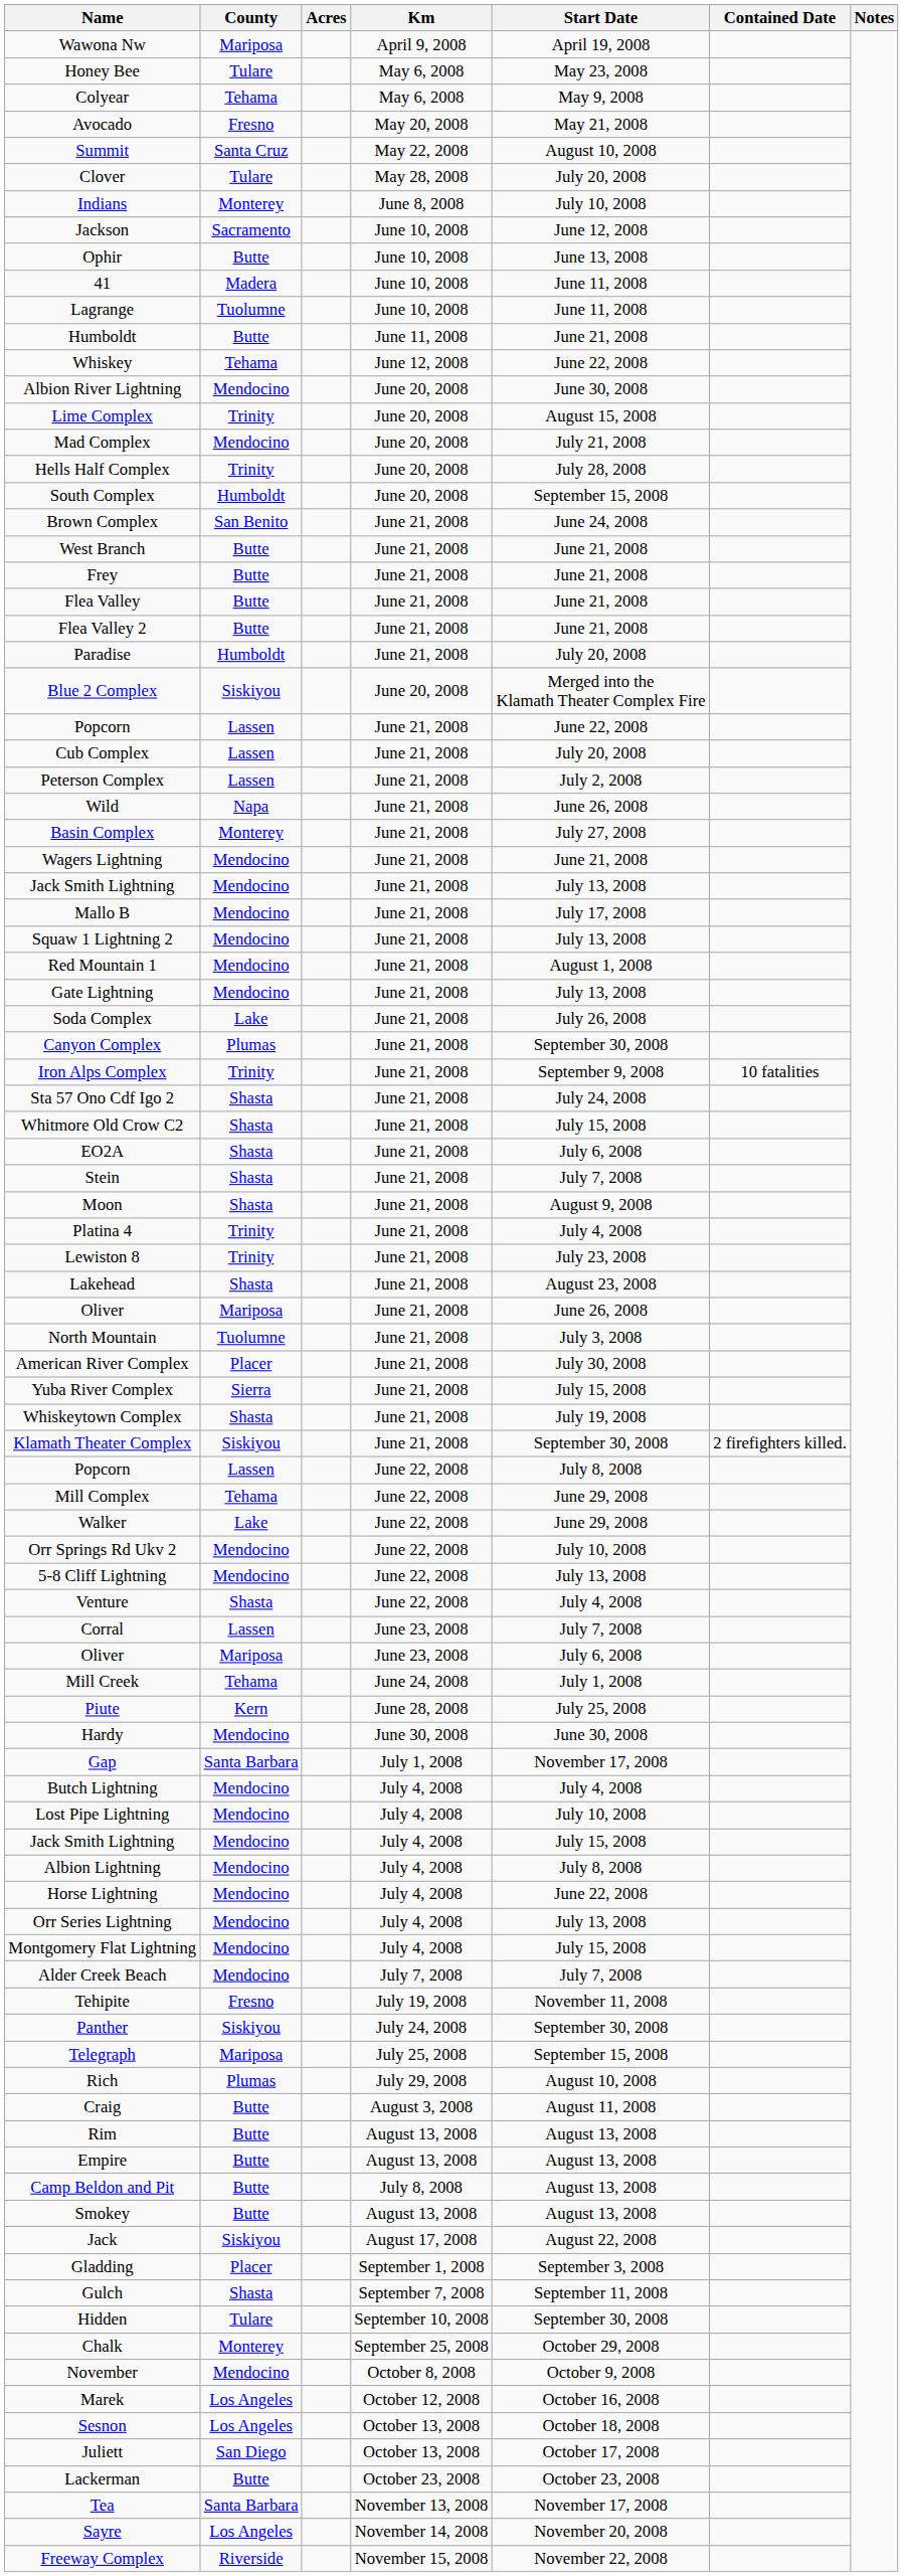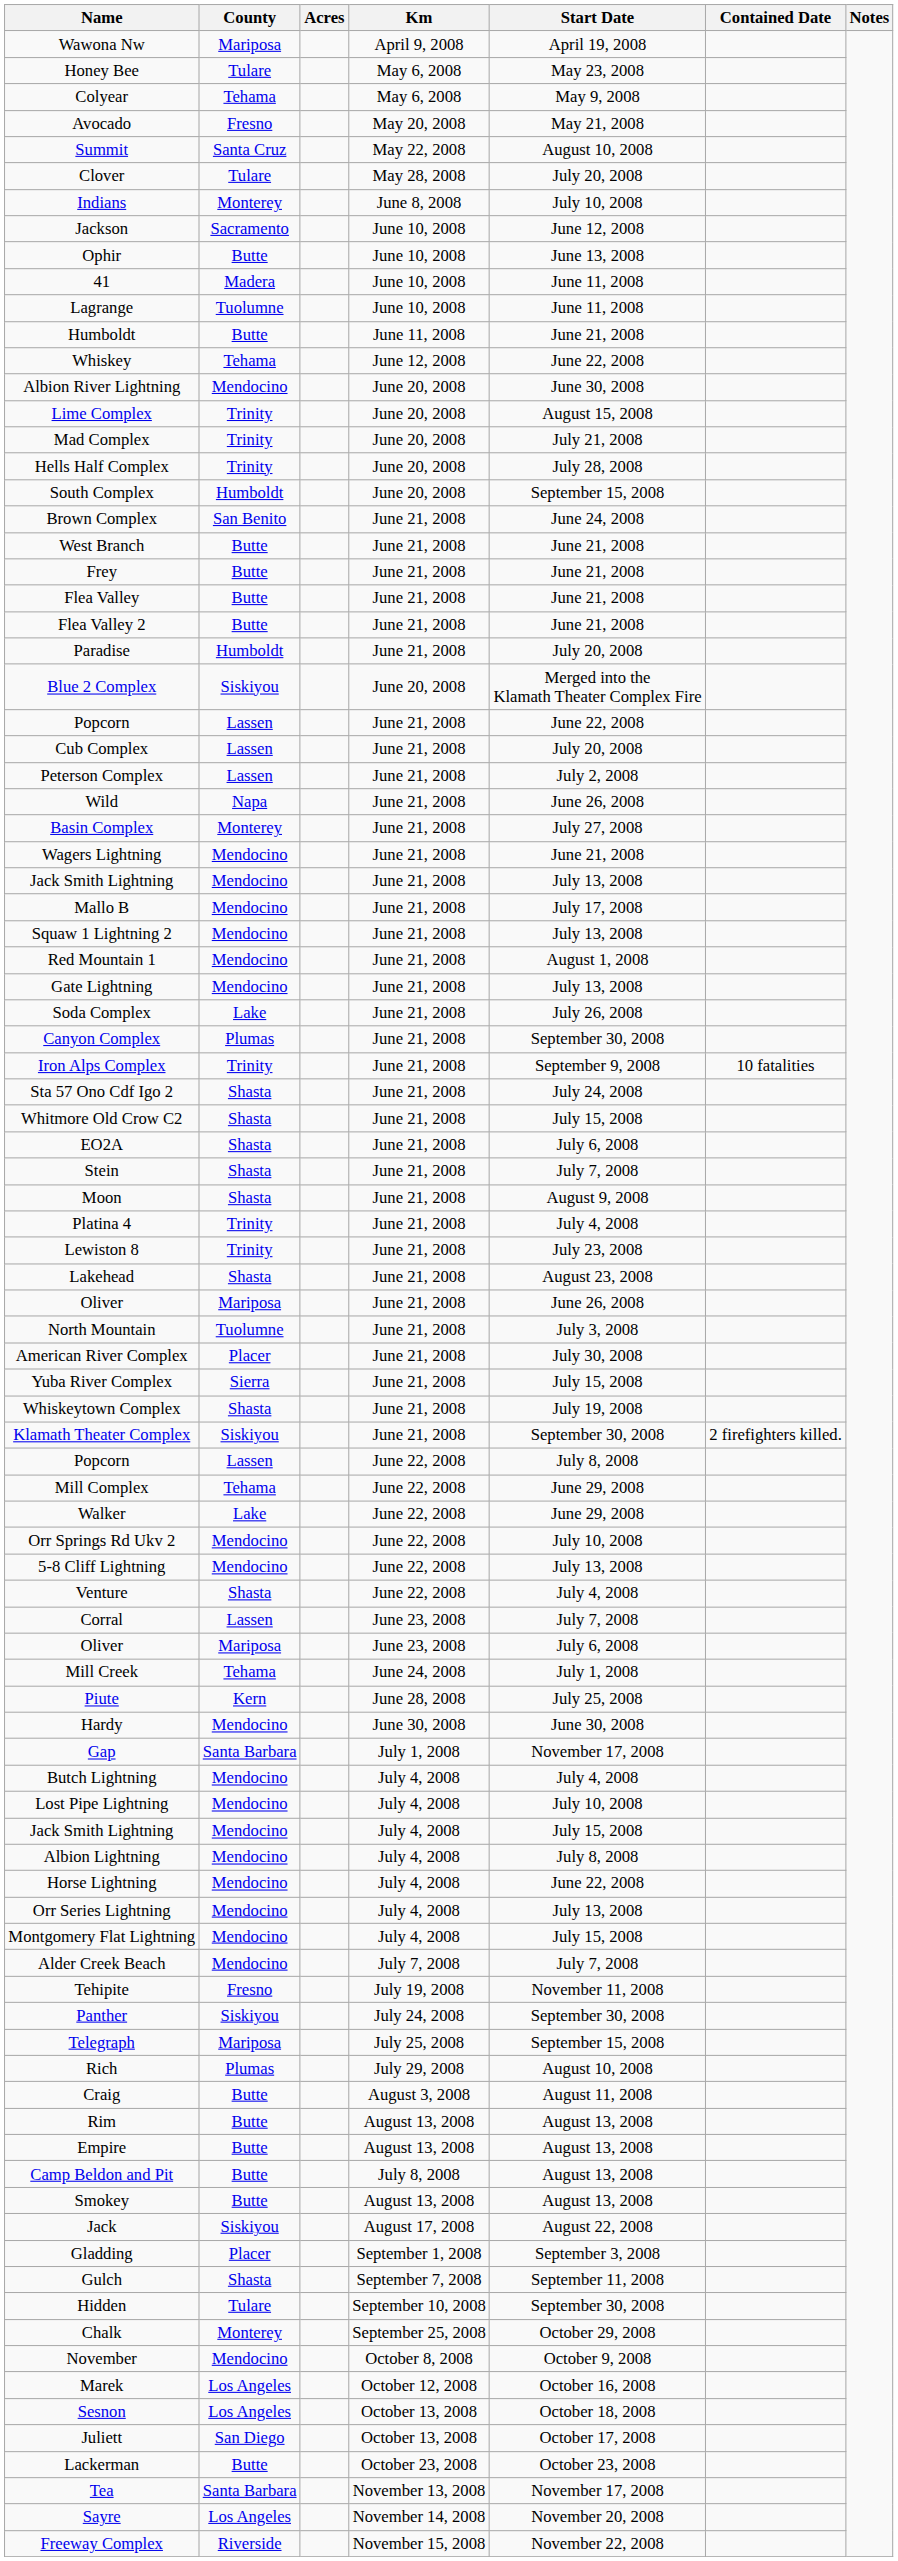Mad Complex | County: Mendocino -> Trinity
